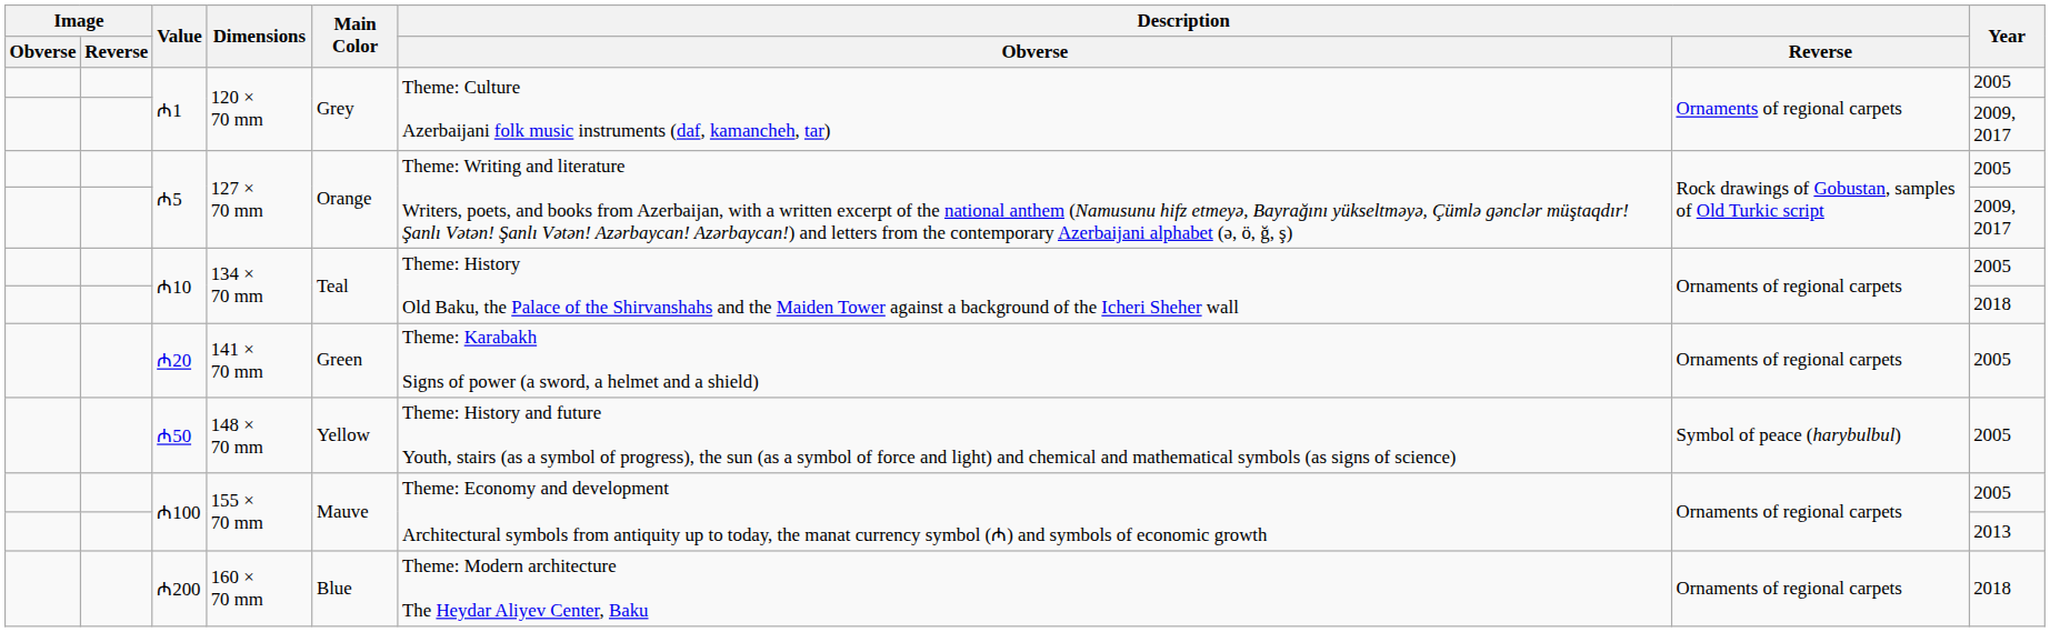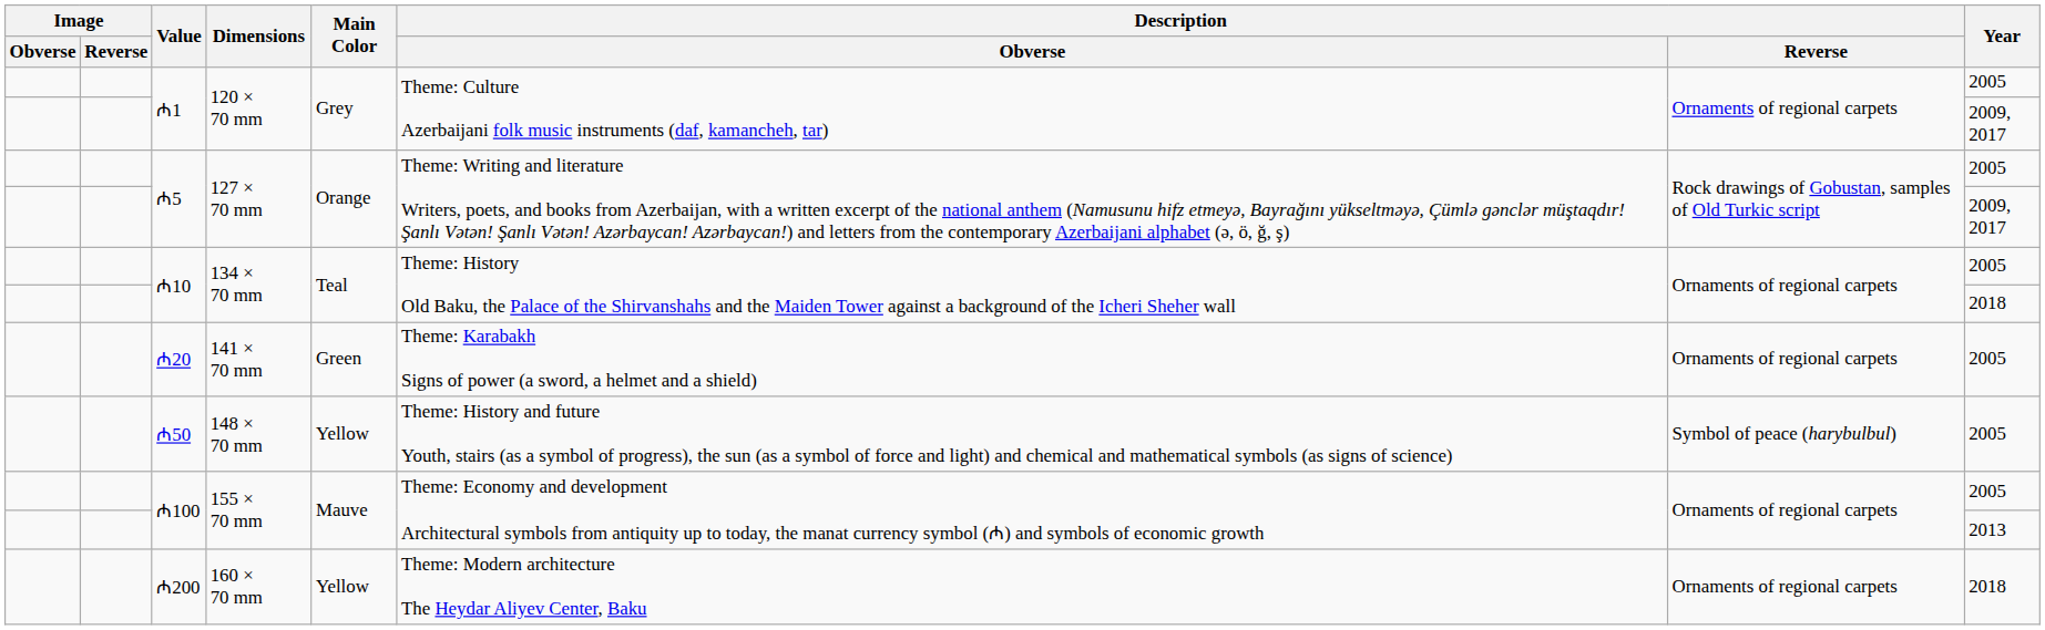₼200 | Main Color: Blue -> Yellow
